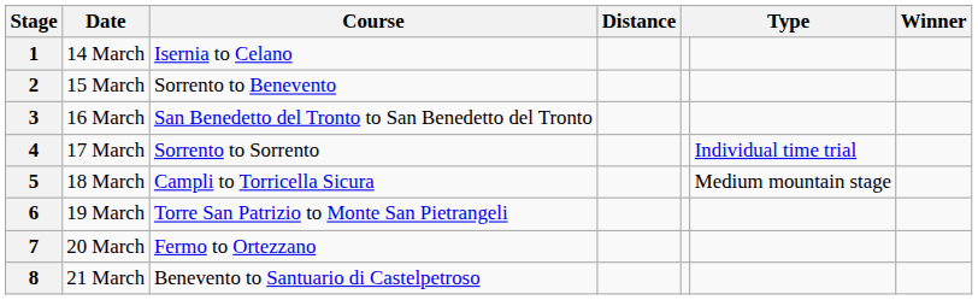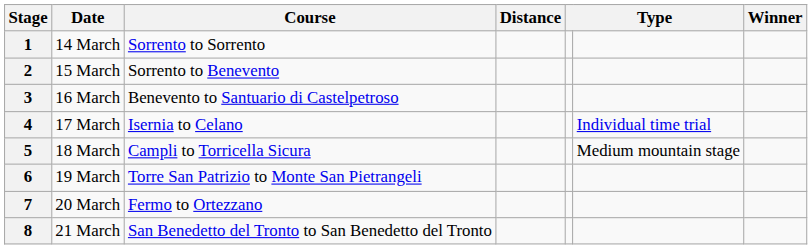1 | Course: Isernia to Celano -> Sorrento to Sorrento
3 | Course: San Benedetto del Tronto to San Benedetto del Tronto -> Benevento to Santuario di Castelpetroso
4 | Course: Sorrento to Sorrento -> Isernia to Celano
8 | Course: Benevento to Santuario di Castelpetroso -> San Benedetto del Tronto to San Benedetto del Tronto
